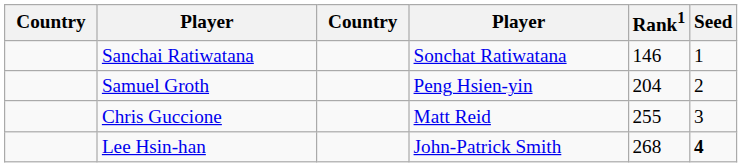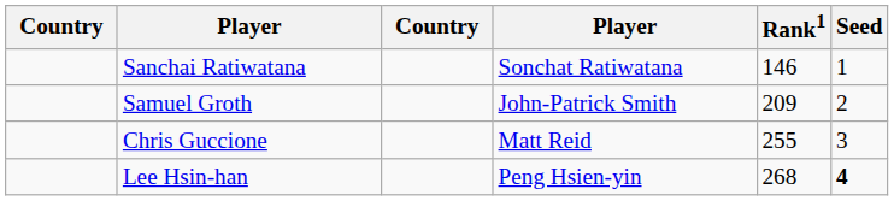Samuel Groth | column 4: Peng Hsien-yin -> John-Patrick Smith
Samuel Groth | Rank1: 204 -> 209
Lee Hsin-han | column 4: John-Patrick Smith -> Peng Hsien-yin
